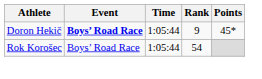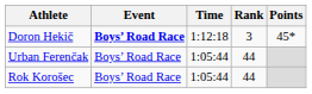Doron Hekič | Time: 1:05:44 -> 1:12:18
Doron Hekič | Rank: 9 -> 3
+ row: Urban Ferenčak | Boys’ Road Race | 1:05:44 | 44
Rok Korošec | Rank: 54 -> 44
